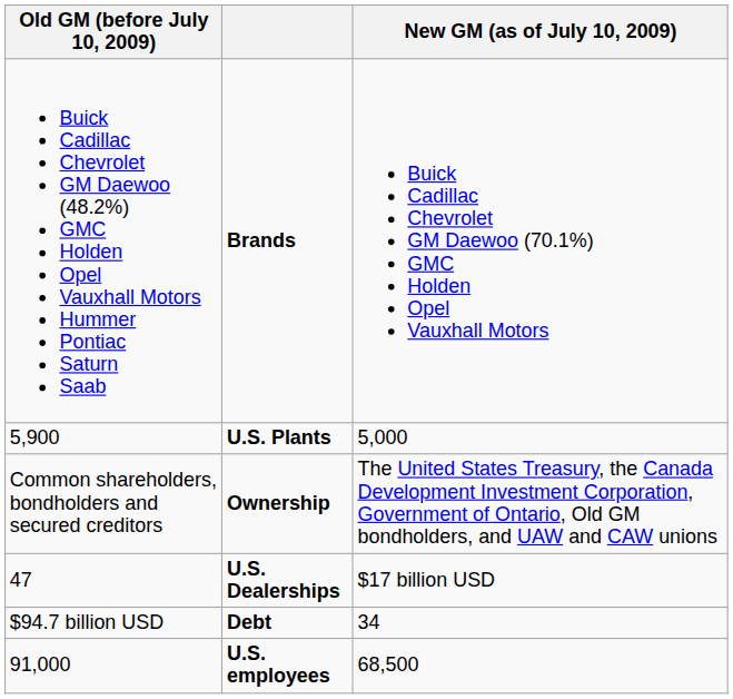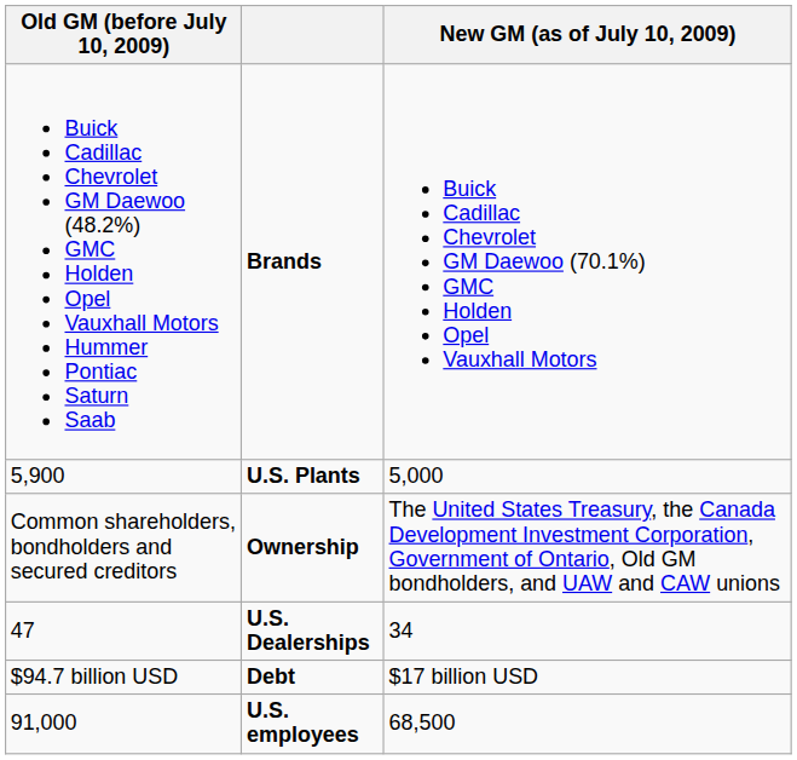47 | New GM (as of July 10, 2009): $17 billion USD -> 34
$94.7 billion USD | New GM (as of July 10, 2009): 34 -> $17 billion USD
